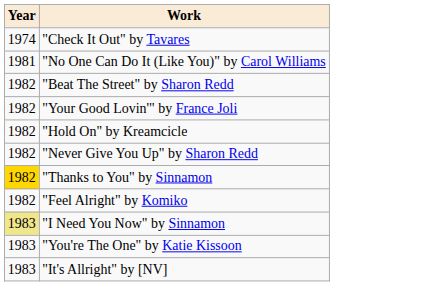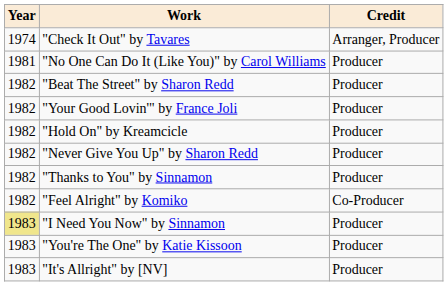+ column: Credit | Arranger, Producer | Producer | Producer | Producer | Producer | Producer | Producer | Co-Producer | Producer | Producer | Producer
"Thanks to You" by Sinnamon | Year: gold background -> no background
